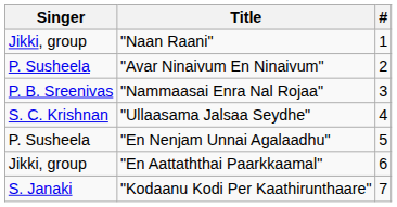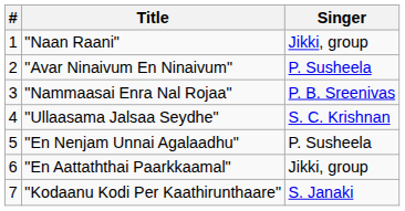columns swapped: # <-> Singer
